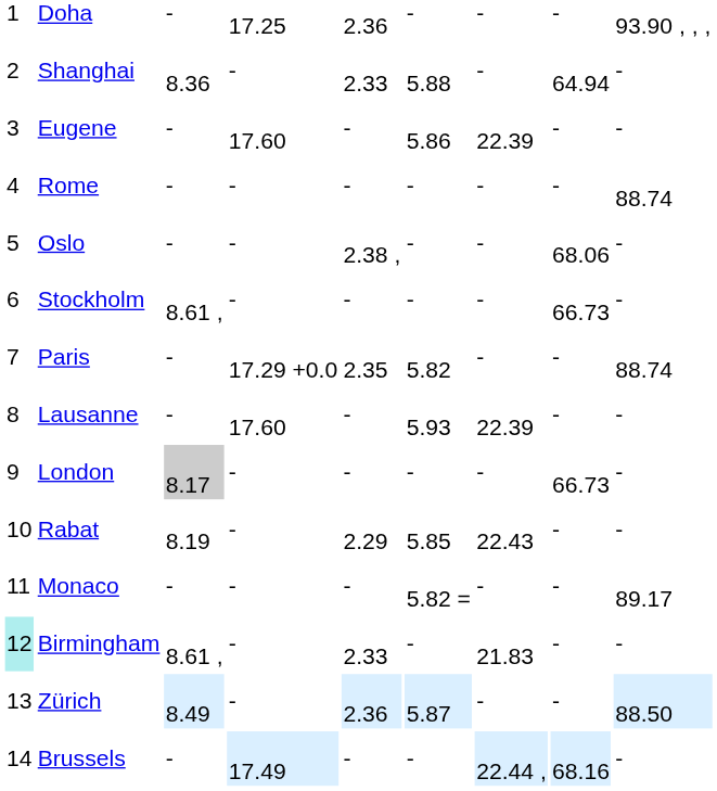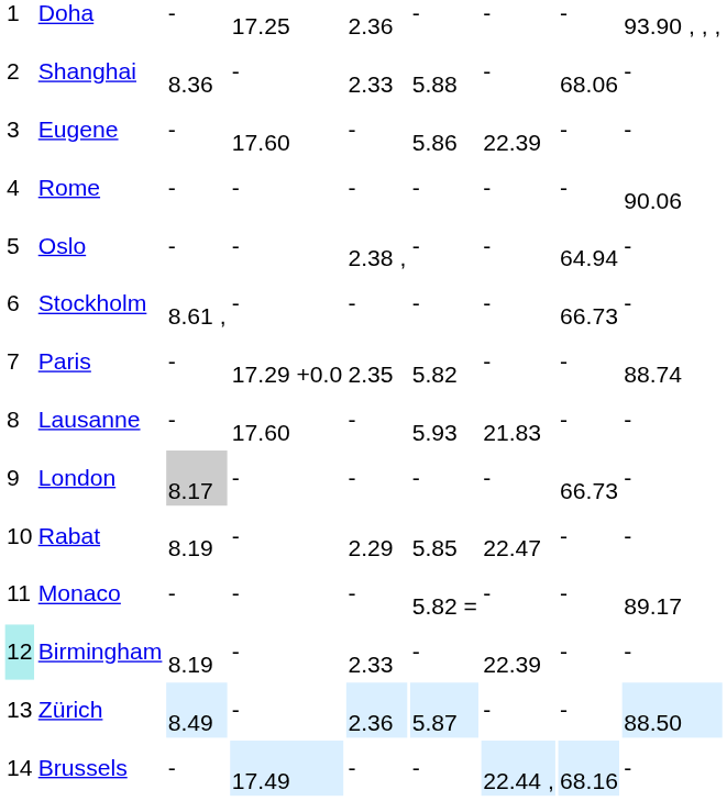Shanghai | column 8: 64.94 -> 68.06
Rome | column 9: 88.74 -> 90.06
Oslo | column 8: 68.06 -> 64.94
Lausanne | column 7: 22.39 -> 21.83
Rabat | column 7: 22.43 -> 22.47
Birmingham | column 3: 8.61 , -> 8.19
Birmingham | column 7: 21.83 -> 22.39
